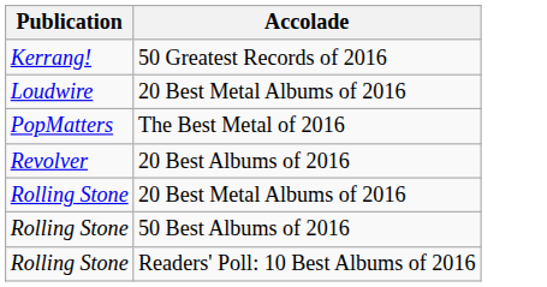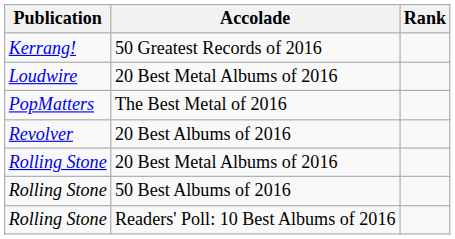+ column: Rank
